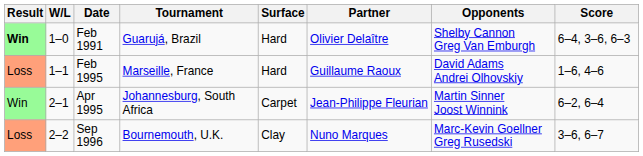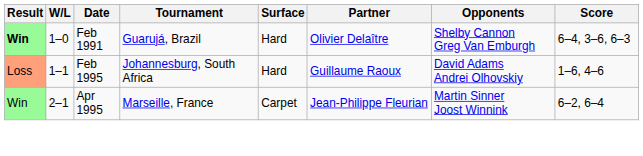Feb 1995 | Tournament: Marseille, France -> Johannesburg, South Africa
Apr 1995 | Tournament: Johannesburg, South Africa -> Marseille, France
- row: Loss | 2–2 | Sep 1996 | Bournemouth, U.K. | Clay | Nuno Marques | Marc-Kevin Goellner Greg Rusedski | 3–6, 6–7
